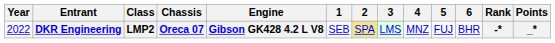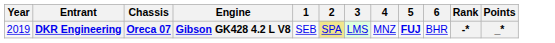- column: Class | LMP2
DKR Engineering | Year: 2022 -> 2019
DKR Engineering | 5: normal -> bold
